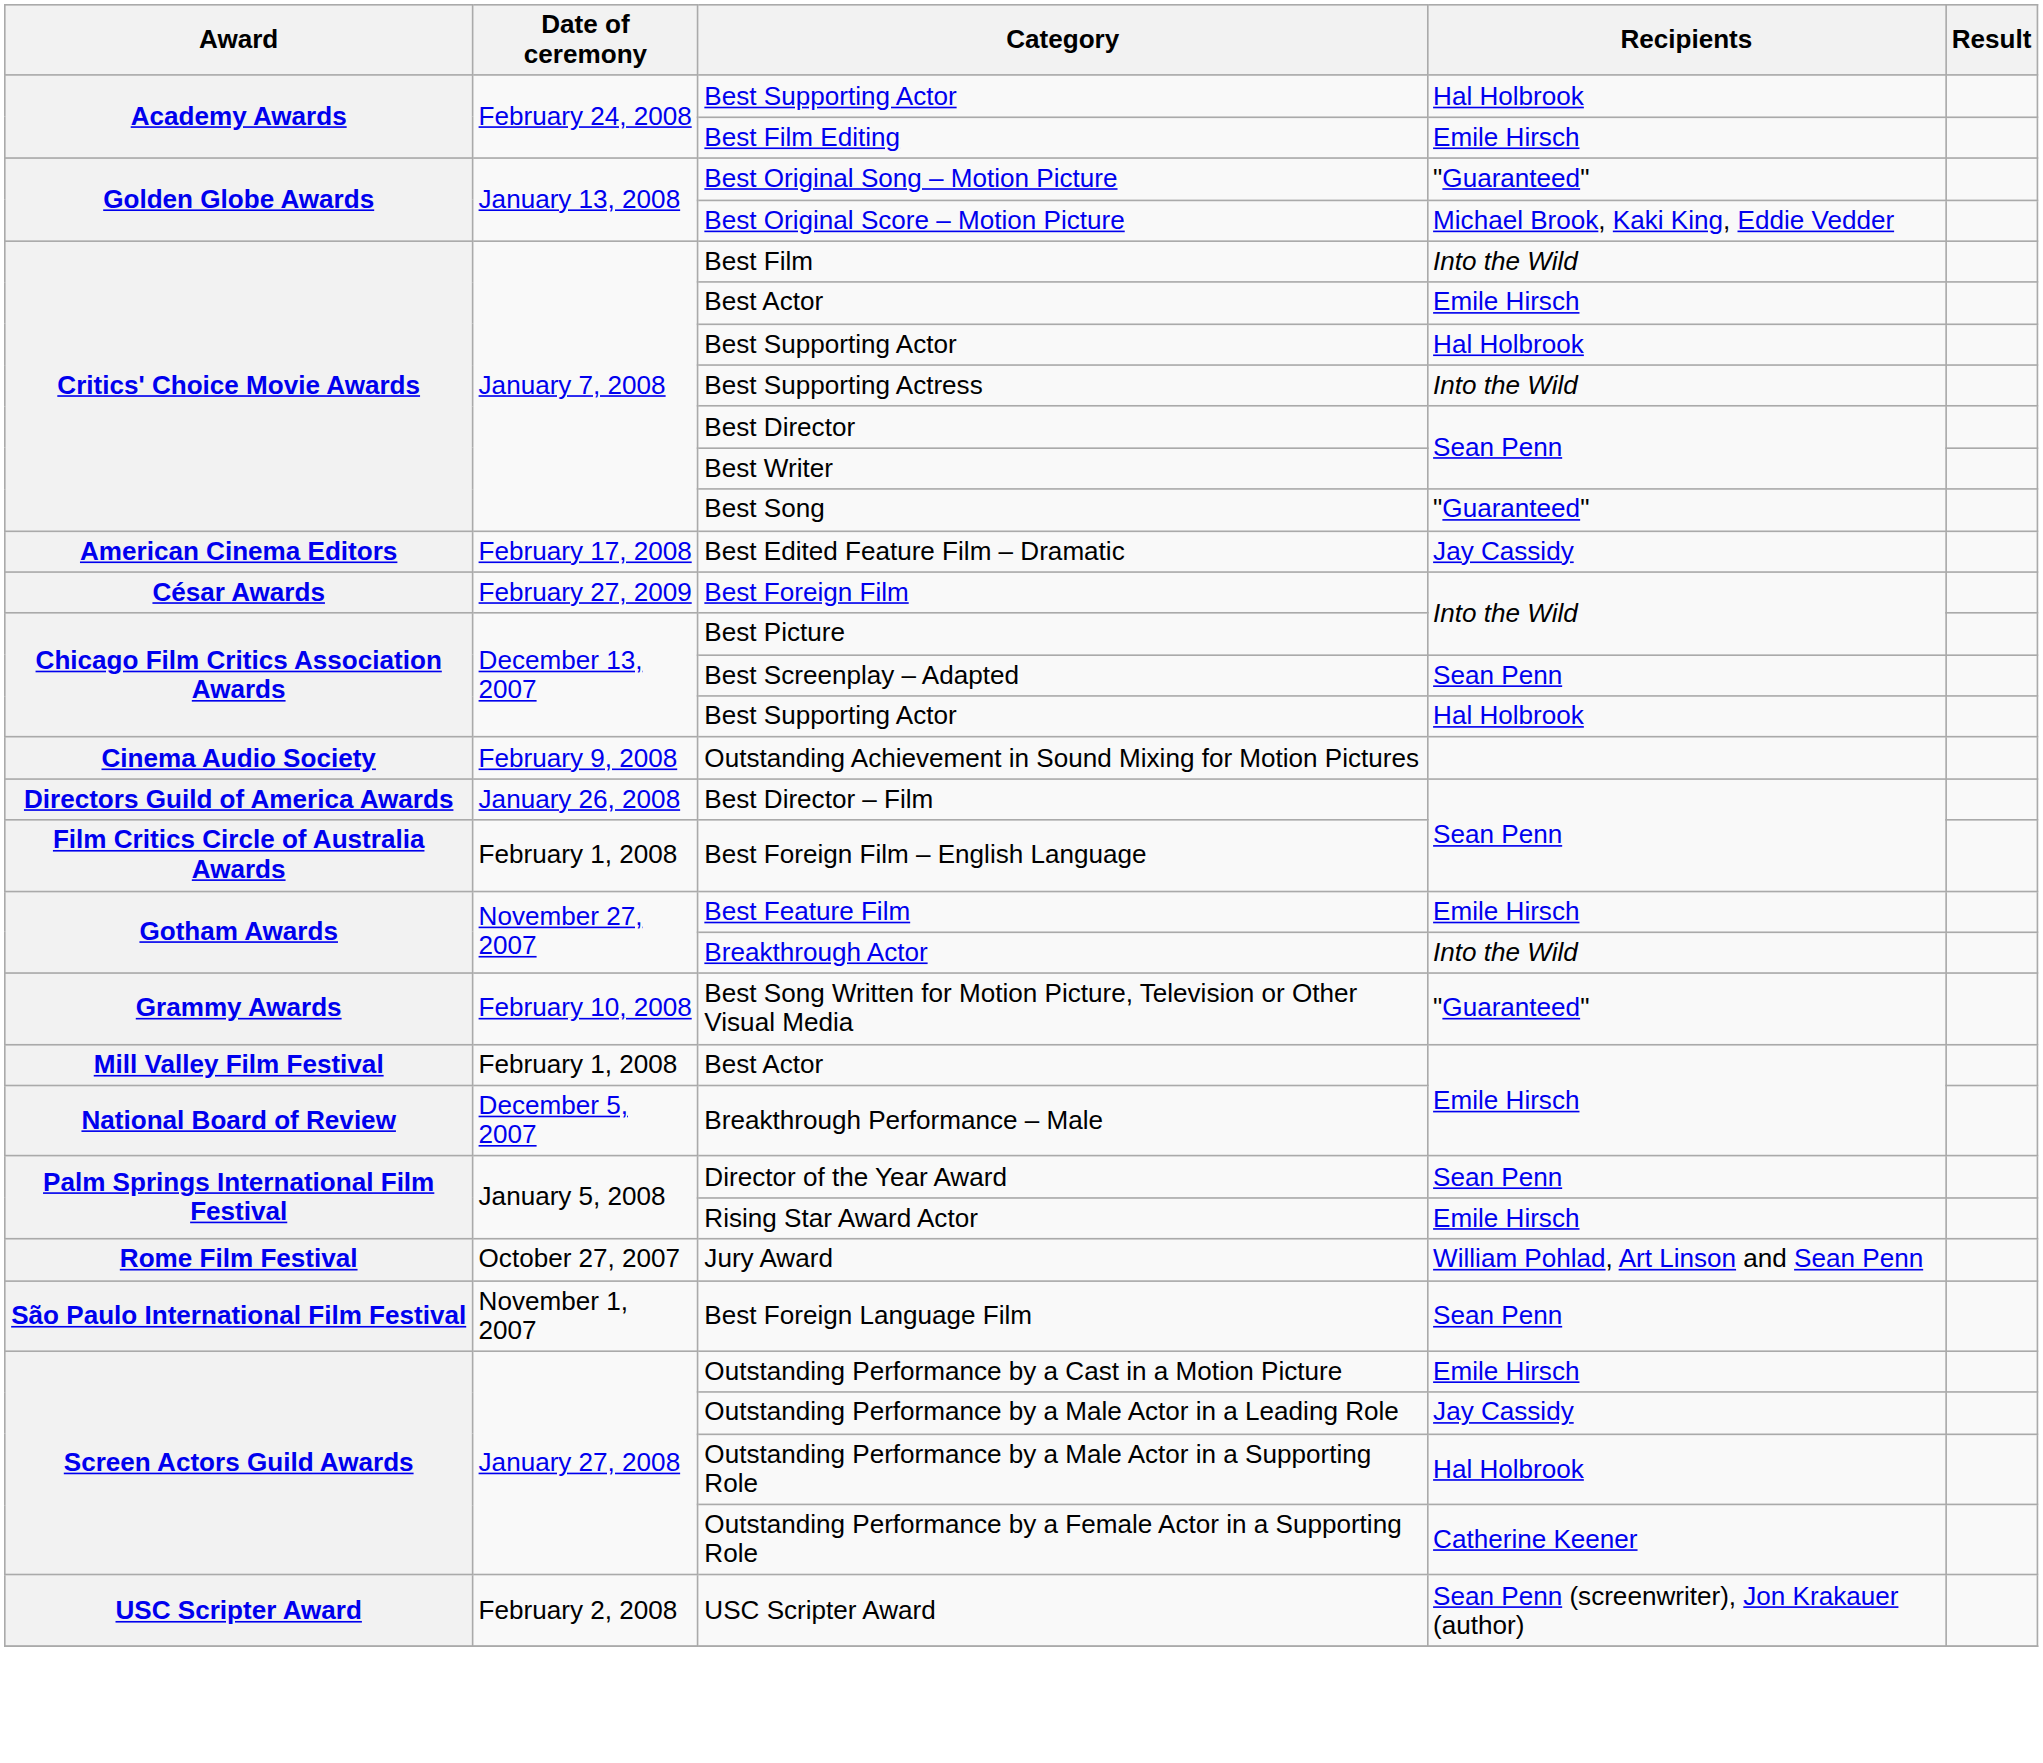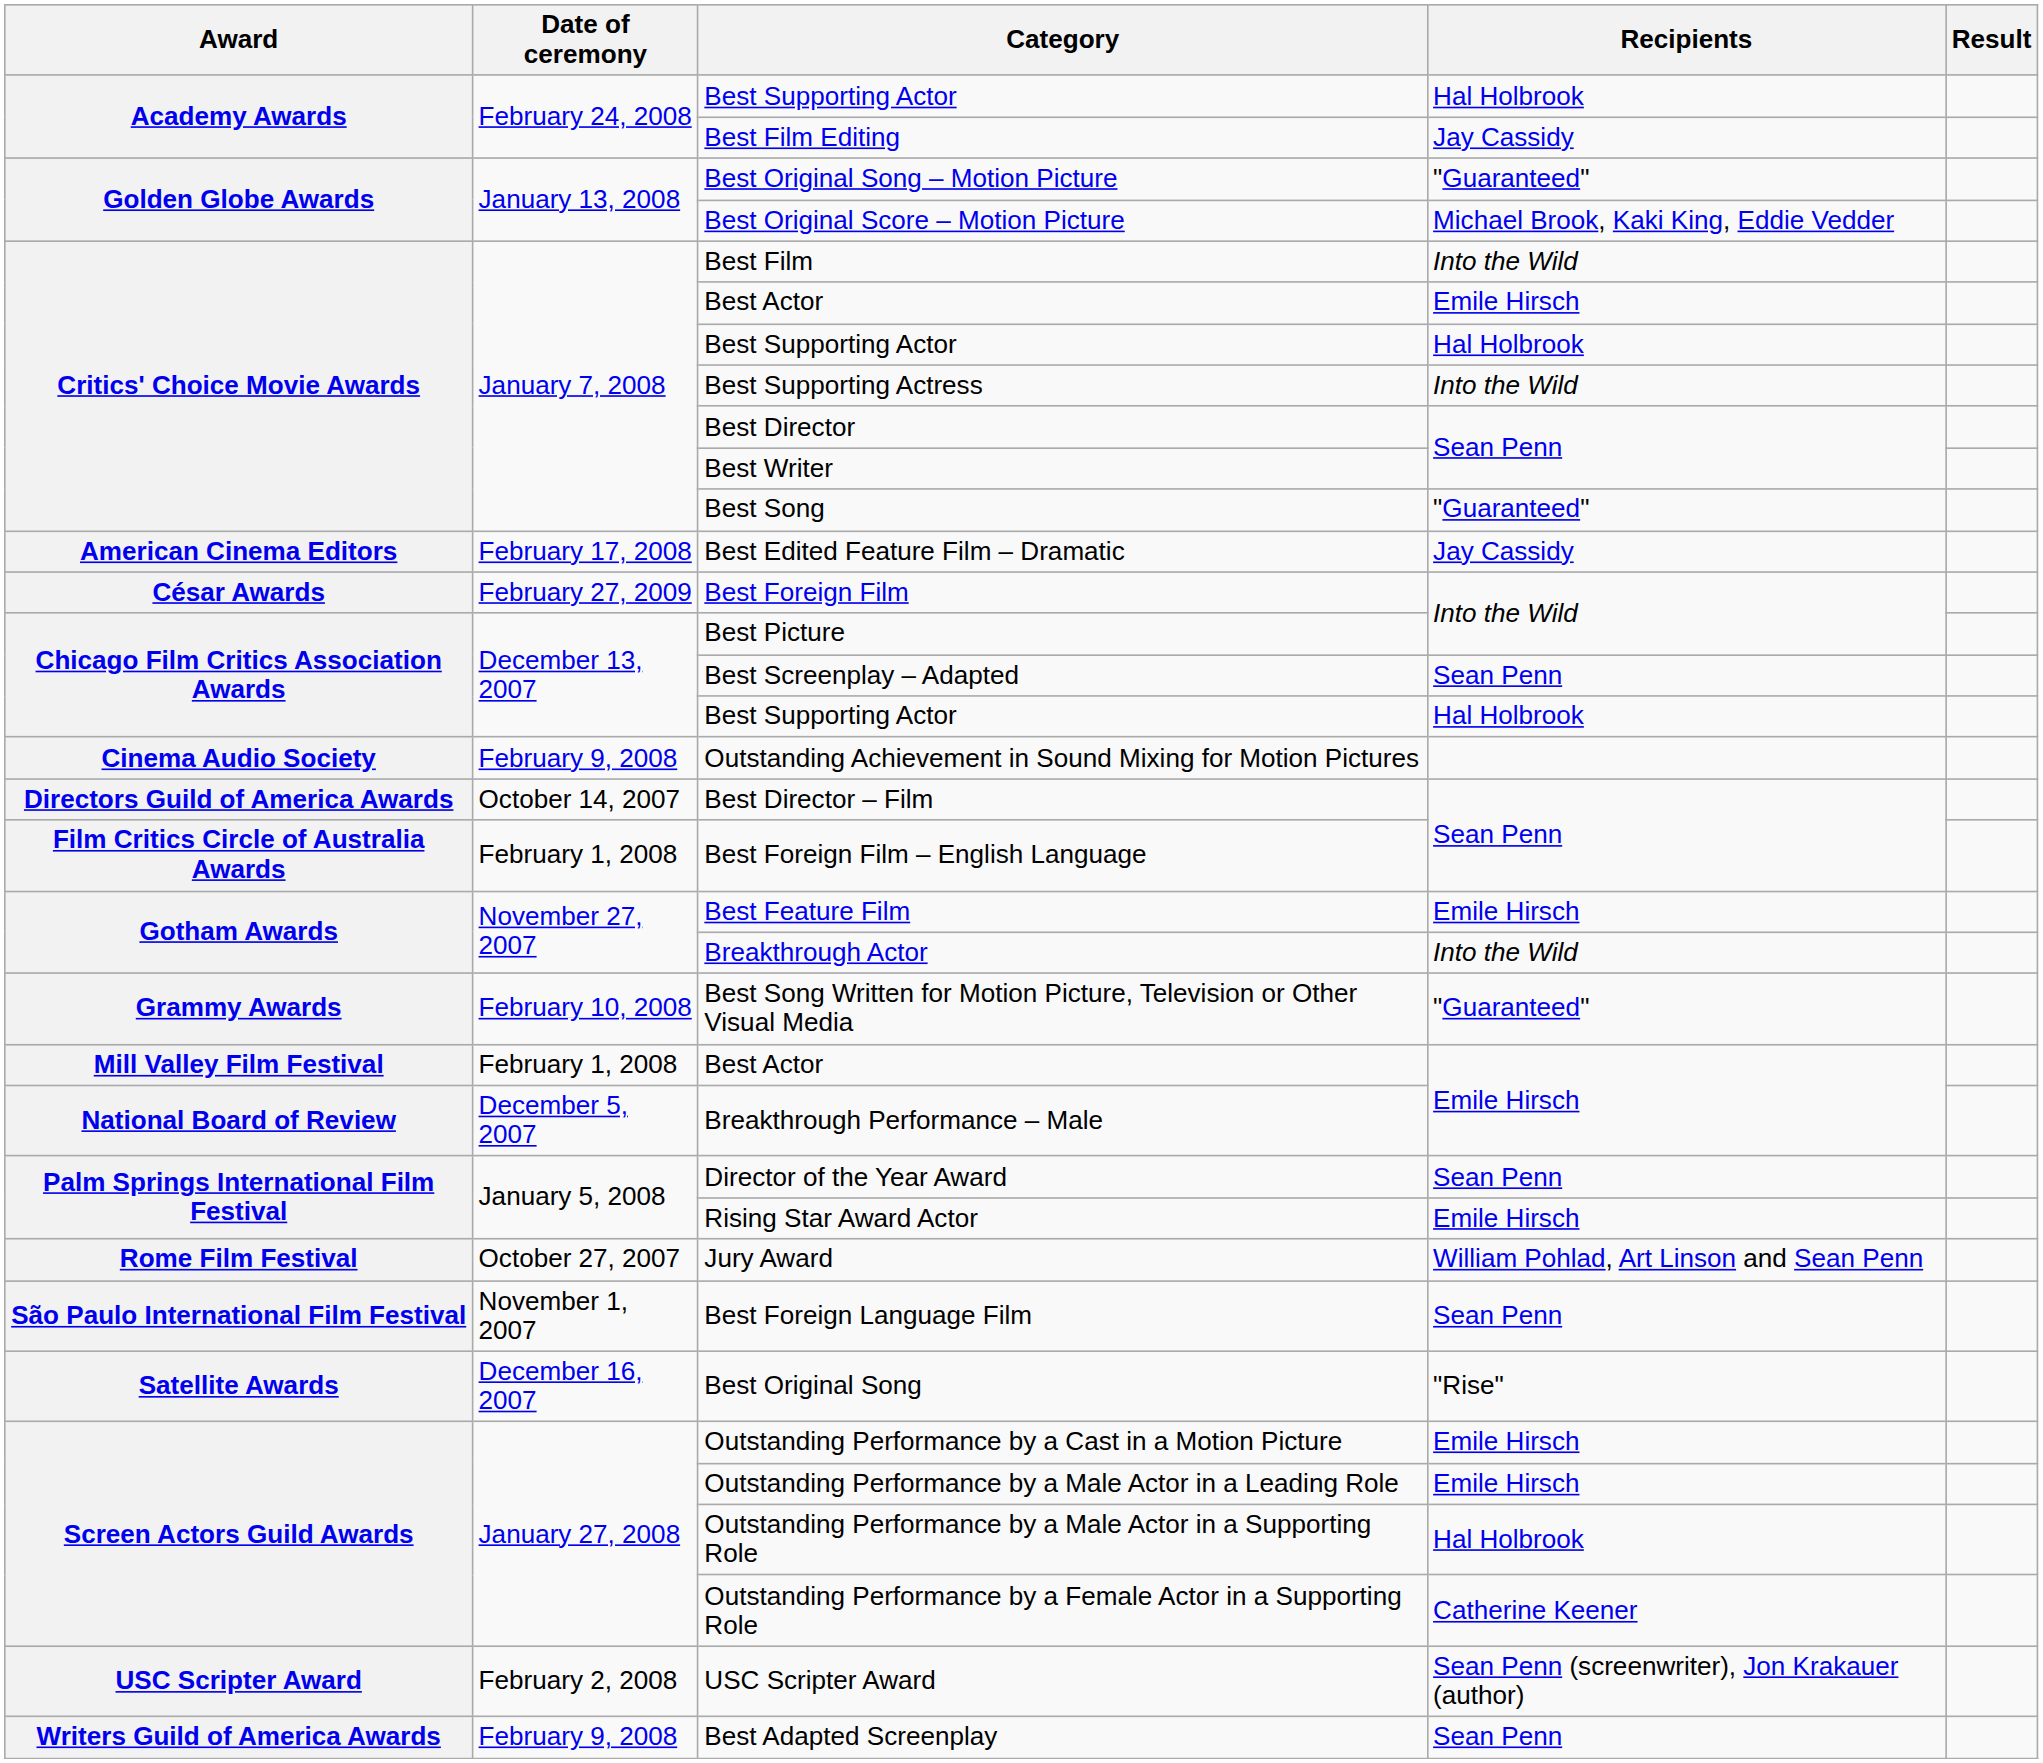Best Film Editing | Recipients: Emile Hirsch -> Jay Cassidy
Best Director – Film | Date of ceremony: January 26, 2008 -> October 14, 2007
+ row: Satellite Awards | December 16, 2007 | Best Original Song | "Rise"
Outstanding Performance by a Male Actor in a Leading Role | Recipients: Jay Cassidy -> Emile Hirsch
+ row: Writers Guild of America Awards | February 9, 2008 | Best Adapted Screenplay | Sean Penn
